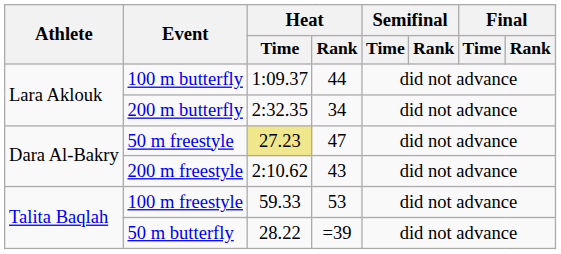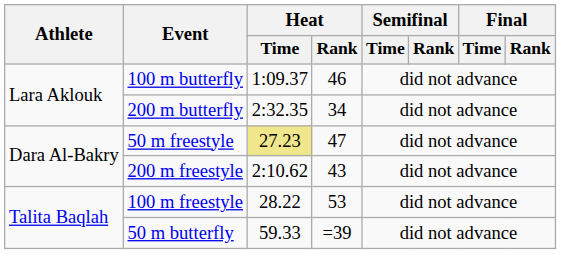100 m butterfly | Heat / Rank: 44 -> 46
100 m freestyle | Heat / Time: 59.33 -> 28.22
50 m butterfly | Heat / Time: 28.22 -> 59.33
